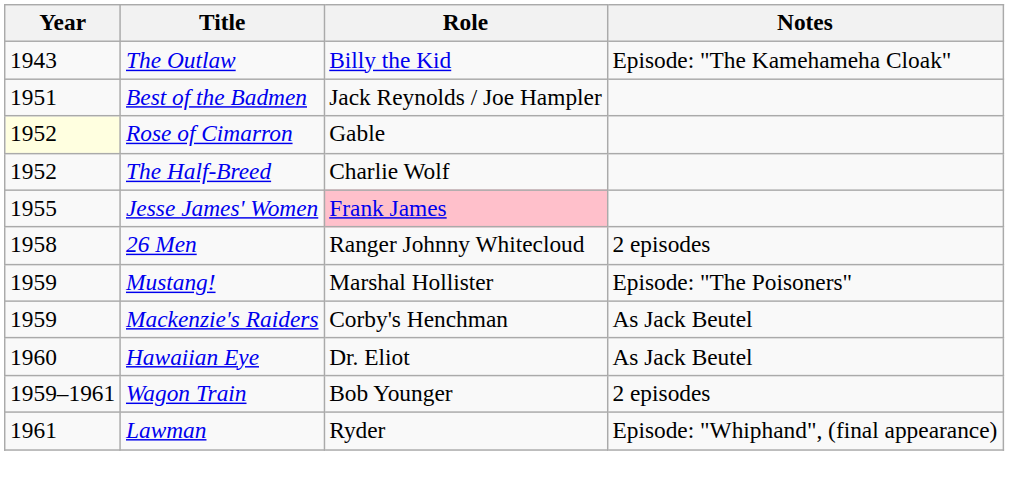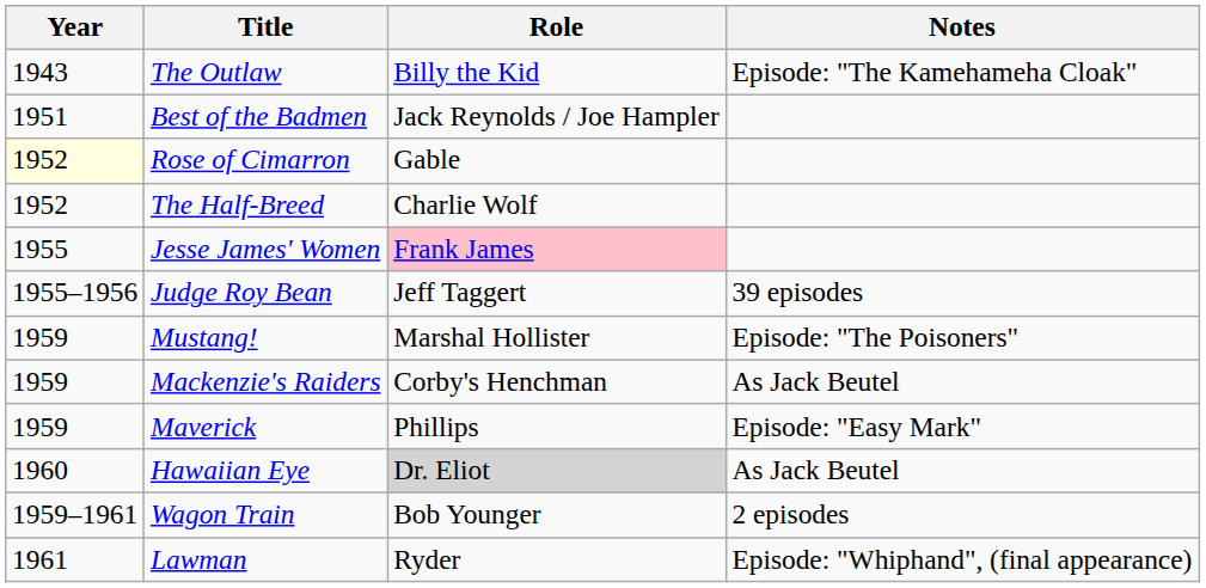+ row: 1955–1956 | Judge Roy Bean | Jeff Taggert | 39 episodes
- row: 1958 | 26 Men | Ranger Johnny Whitecloud | 2 episodes
+ row: 1959 | Maverick | Phillips | Episode: "Easy Mark"
Hawaiian Eye | Role: no background -> lightgrey background
